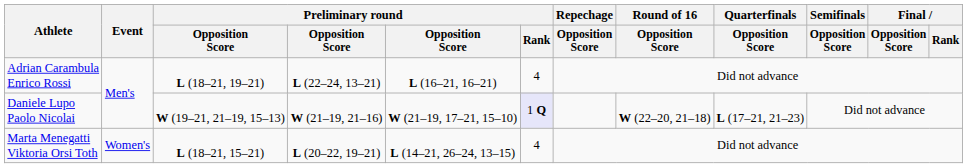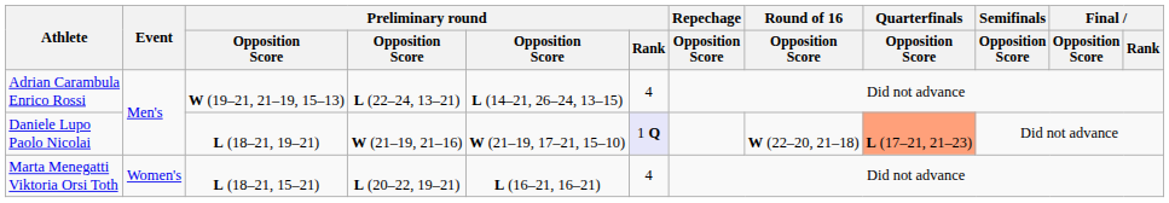Adrian Carambula Enrico Rossi | column 3: L (18–21, 19–21) -> W (19–21, 21–19, 15–13)
Adrian Carambula Enrico Rossi | column 5: L (16–21, 16–21) -> L (14–21, 26–24, 13–15)
Daniele Lupo Paolo Nicolai | column 3: W (19–21, 21–19, 15–13) -> L (18–21, 19–21)
Daniele Lupo Paolo Nicolai | Quarterfinals / Opposition Score: no background -> lightsalmon background
Marta Menegatti Viktoria Orsi Toth | column 5: L (14–21, 26–24, 13–15) -> L (16–21, 16–21)
